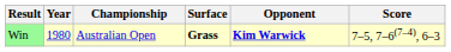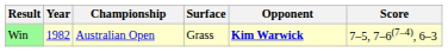Win | Year: 1980 -> 1982
Win | Surface: bold -> normal
